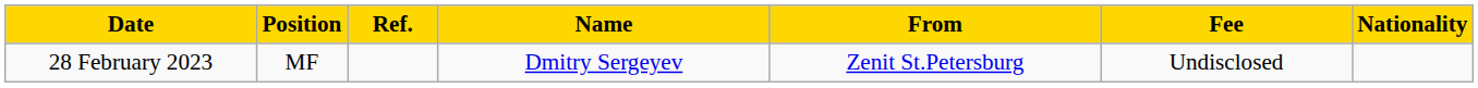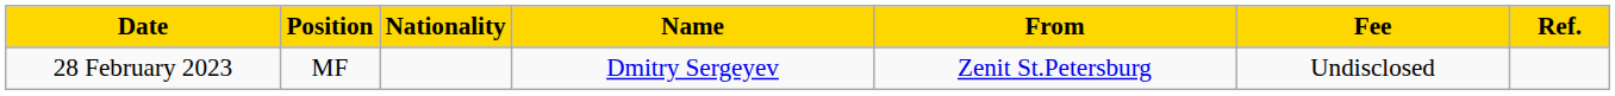columns swapped: Nationality <-> Ref.
